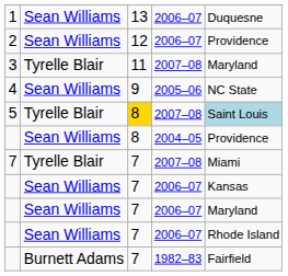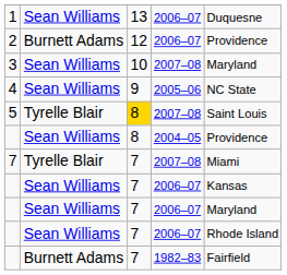2 | column 2: Sean Williams -> Burnett Adams
3 | column 2: Tyrelle Blair -> Sean Williams
3 | column 3: 11 -> 10
5 | column 5: lightblue background -> no background
